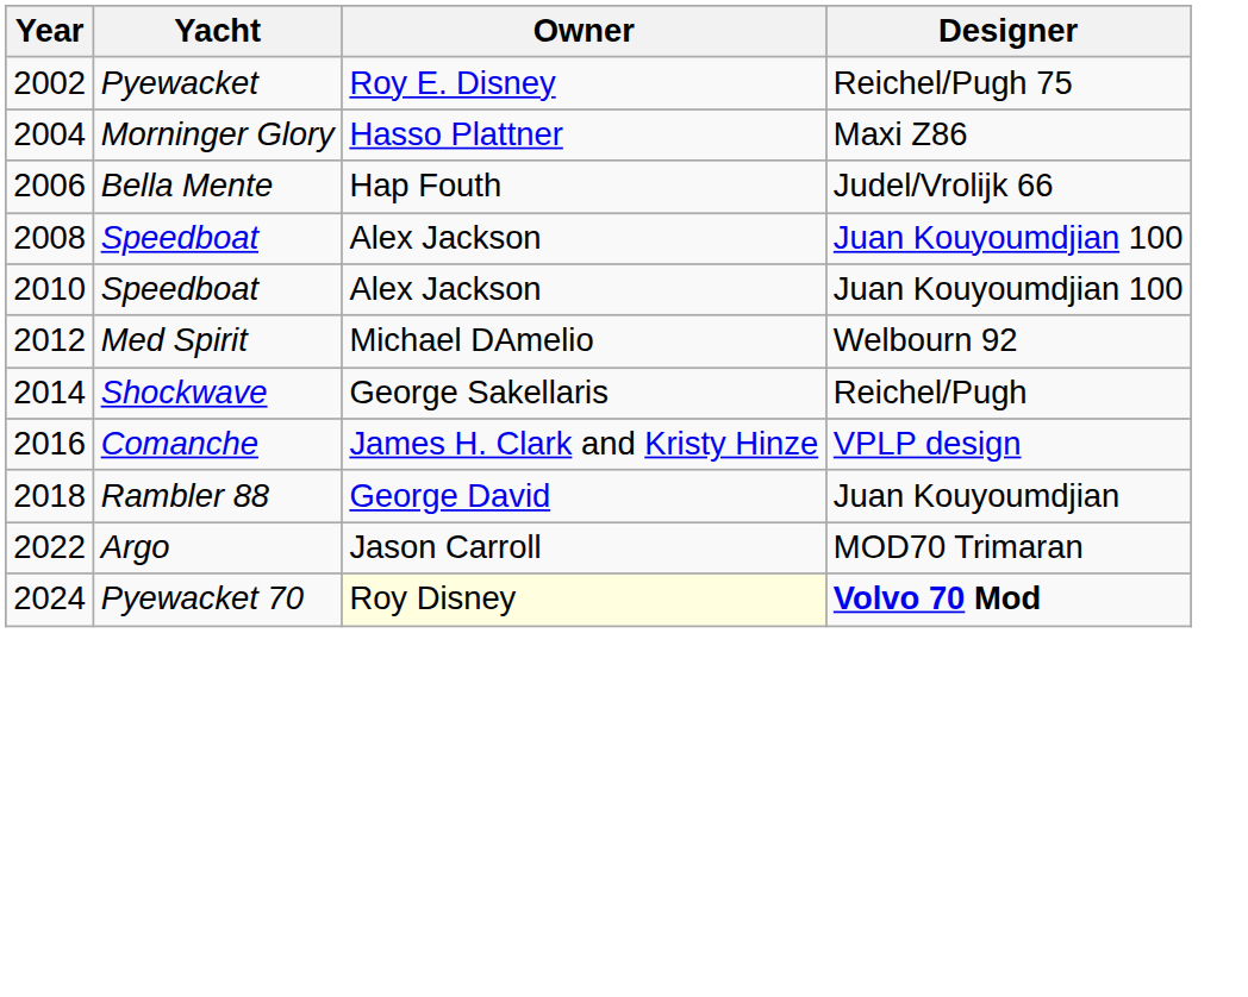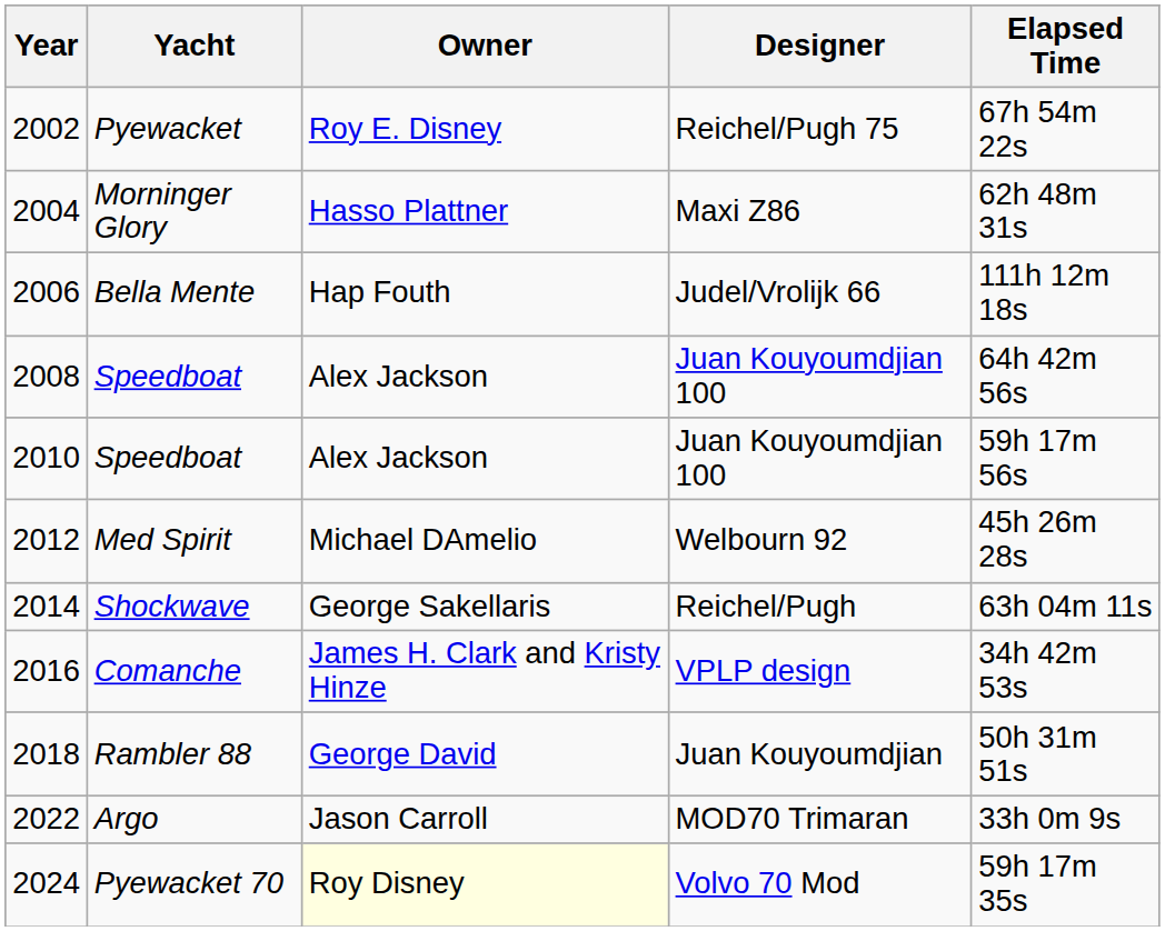+ column: Elapsed Time | 67h 54m 22s | 62h 48m 31s | 111h 12m 18s | 64h 42m 56s | 59h 17m 56s | 45h 26m 28s | 63h 04m 11s | 34h 42m 53s | 50h 31m 51s | 33h 0m 9s | 59h 17m 35s
Pyewacket 70 | Designer: bold -> normal
